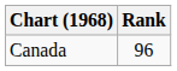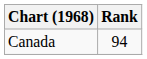Canada | Rank: 96 -> 94
